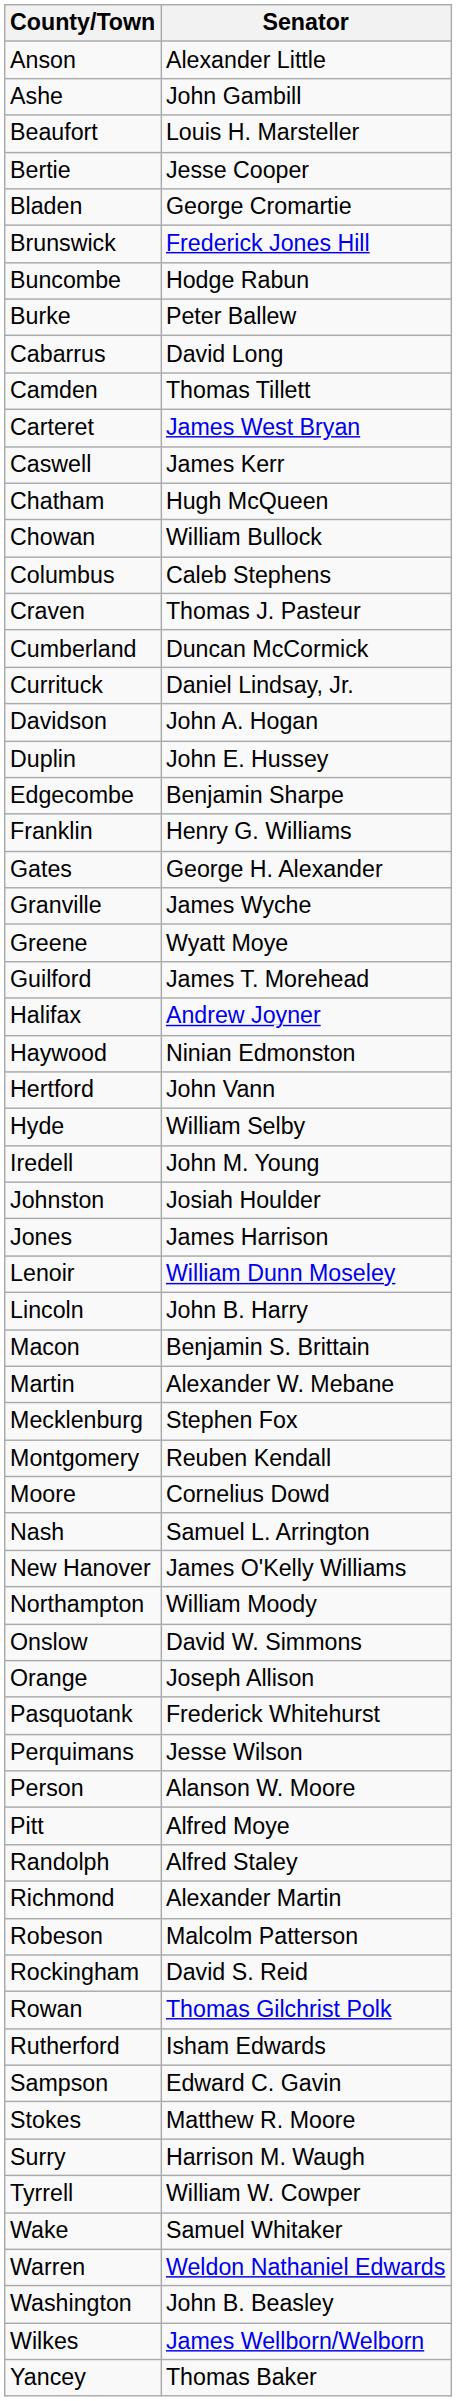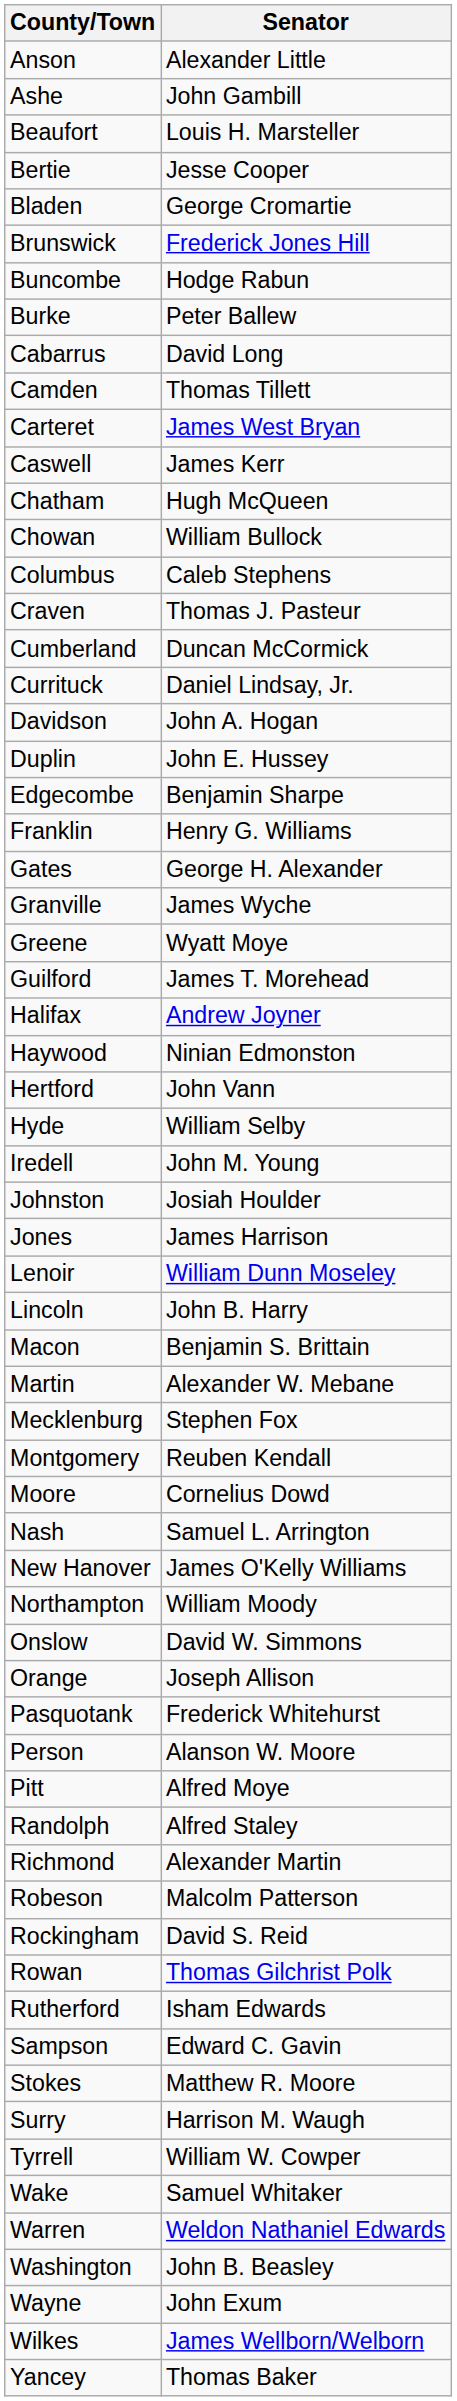- row: Perquimans | Jesse Wilson
+ row: Wayne | John Exum
